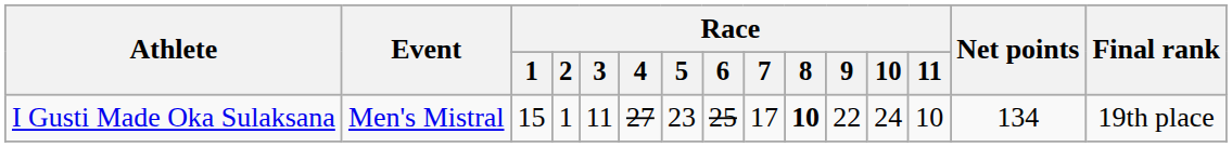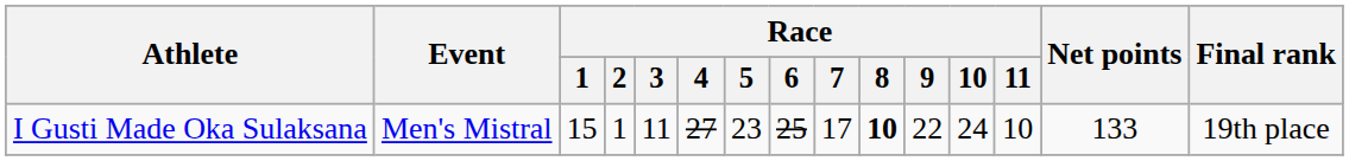I Gusti Made Oka Sulaksana | Net points: 134 -> 133
